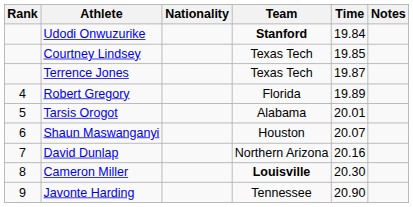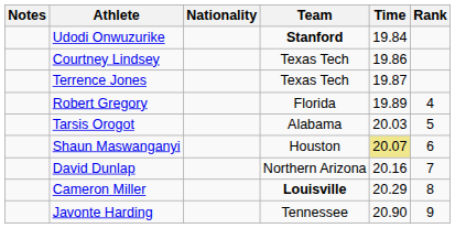columns swapped: Rank <-> Notes
Courtney Lindsey | Time: 19.85 -> 19.86
Tarsis Orogot | Time: 20.01 -> 20.03
Shaun Maswanganyi | Time: no background -> khaki background
Cameron Miller | Time: 20.30 -> 20.29
